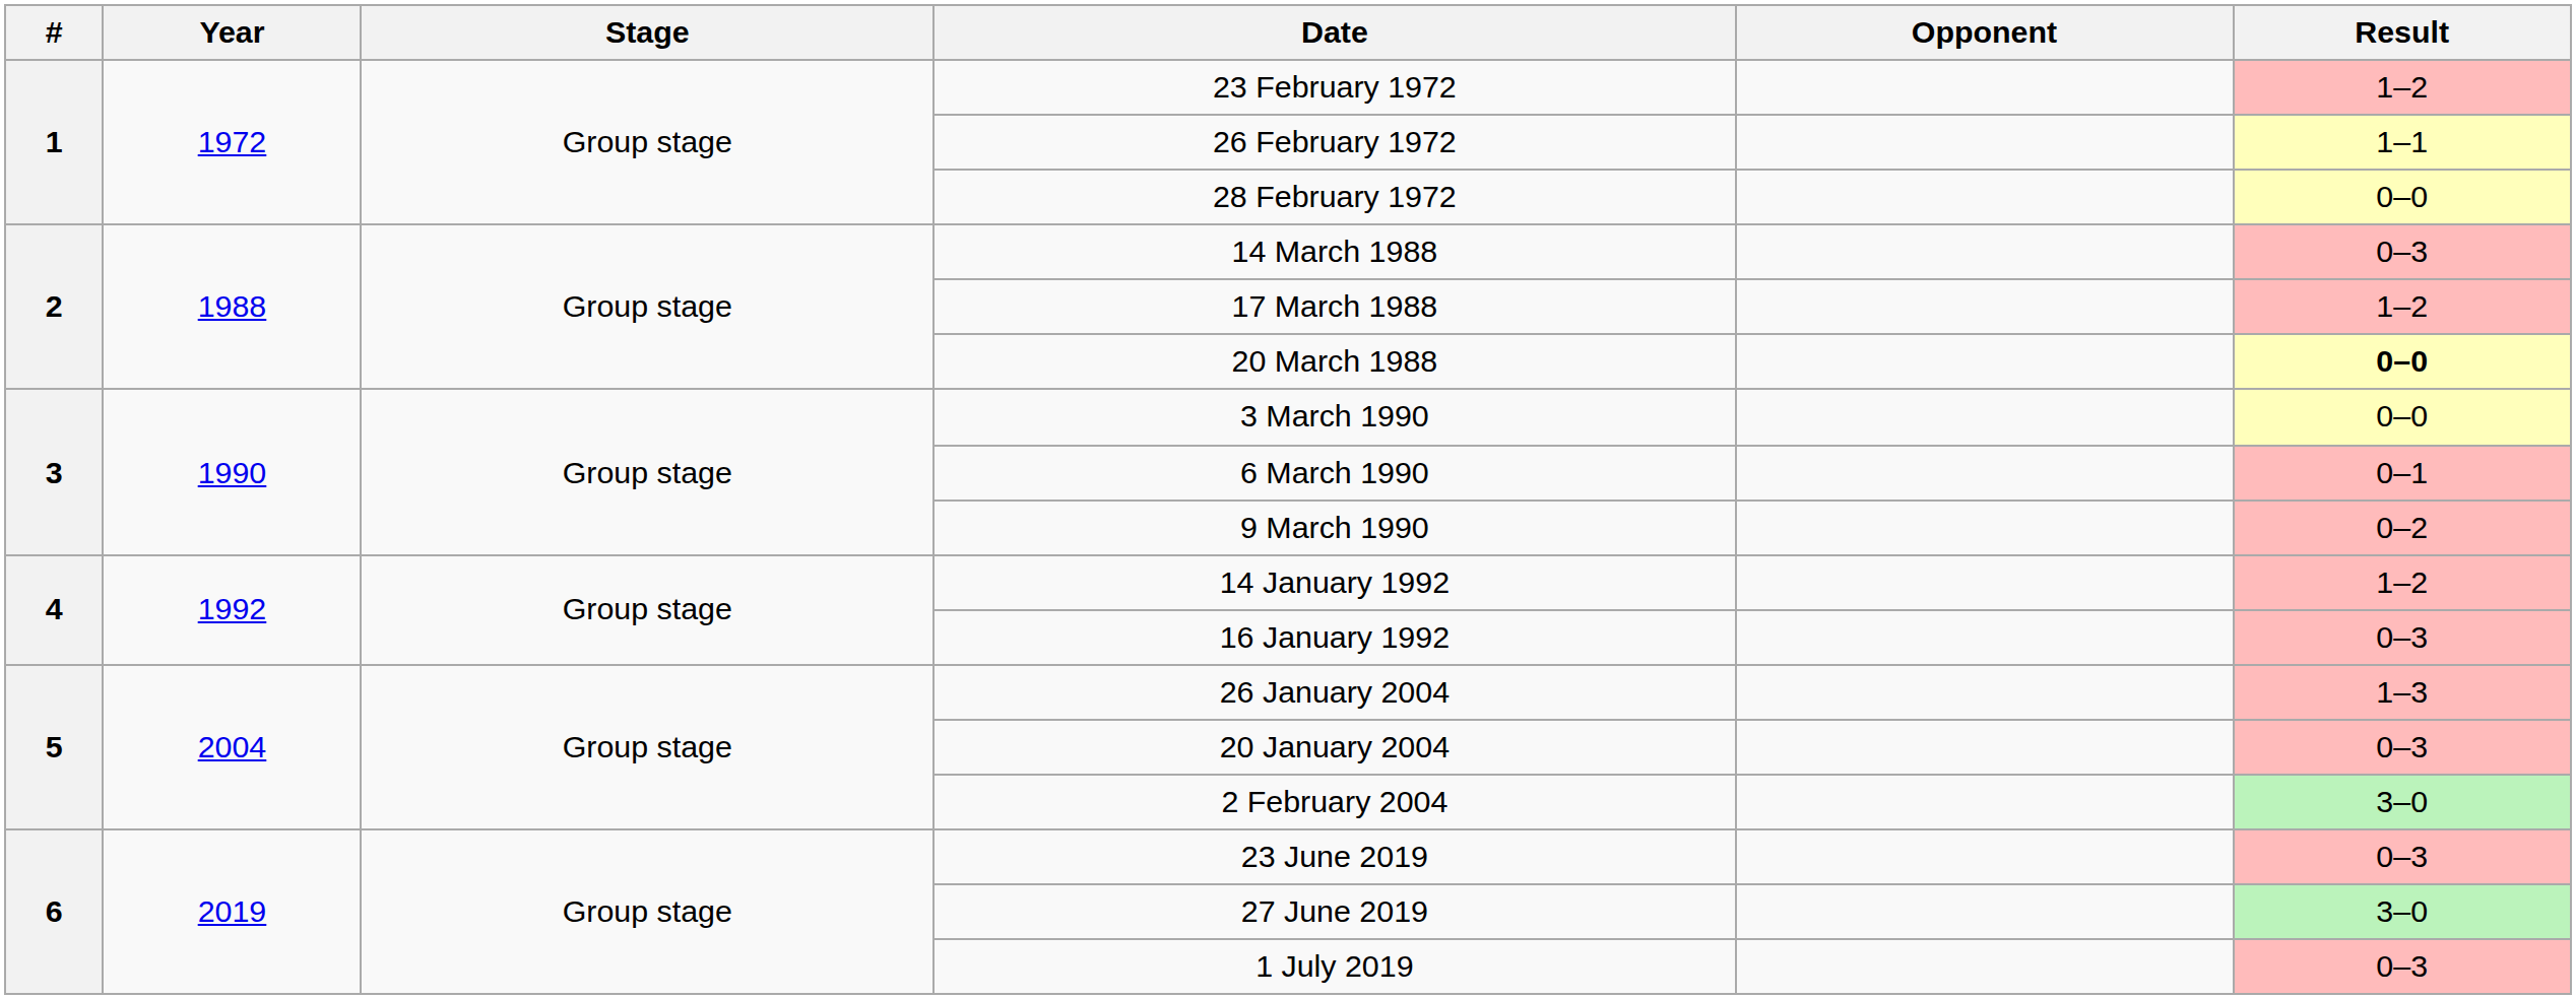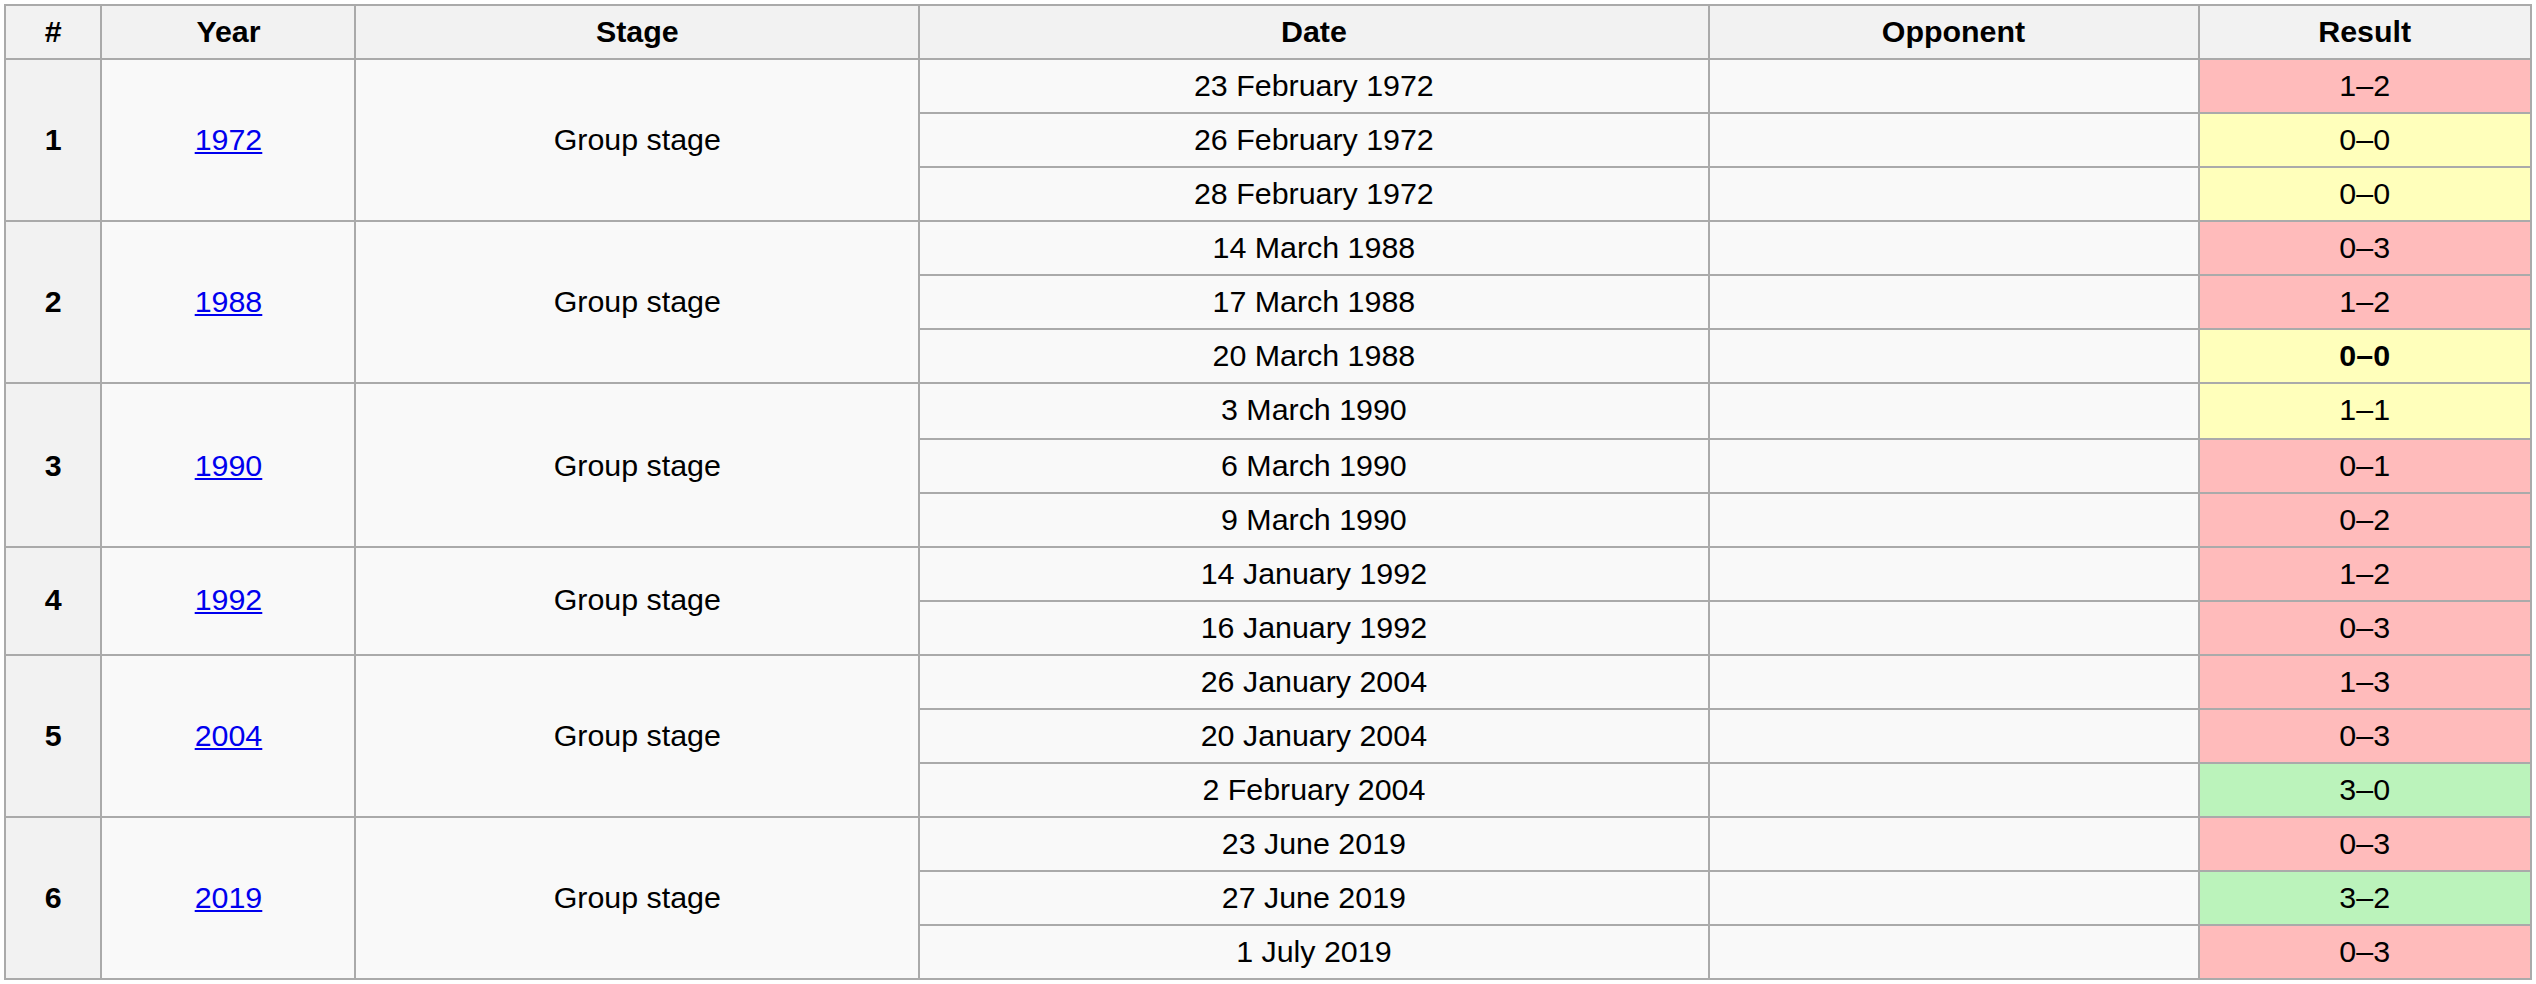26 February 1972 | Result: 1–1 -> 0–0
3 March 1990 | Result: 0–0 -> 1–1
27 June 2019 | Result: 3–0 -> 3–2
